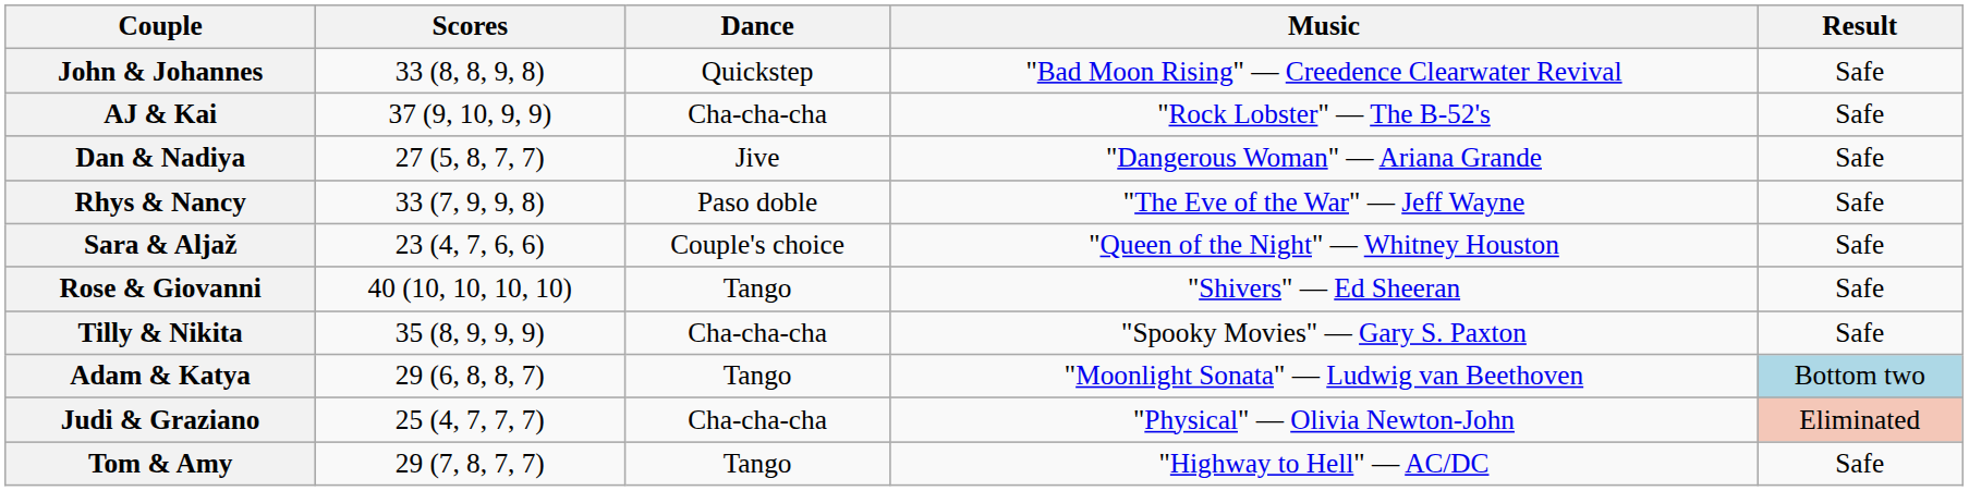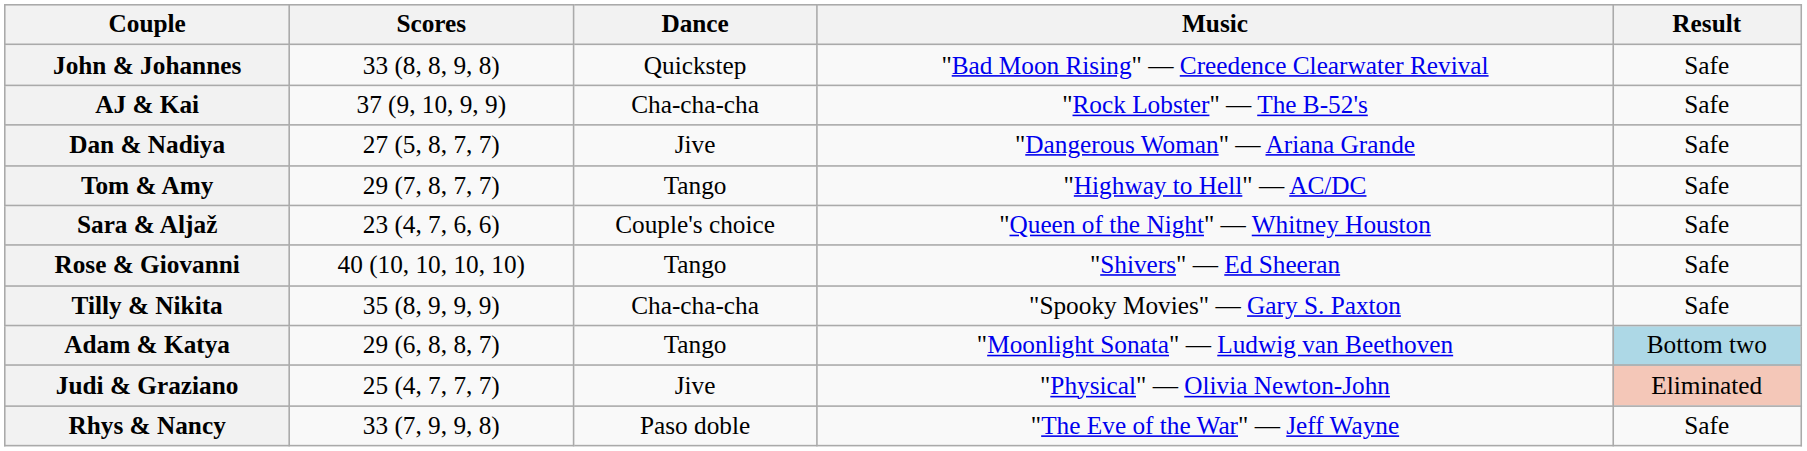rows swapped: Rhys & Nancy <-> Tom & Amy
Judi & Graziano | Dance: Cha-cha-cha -> Jive
